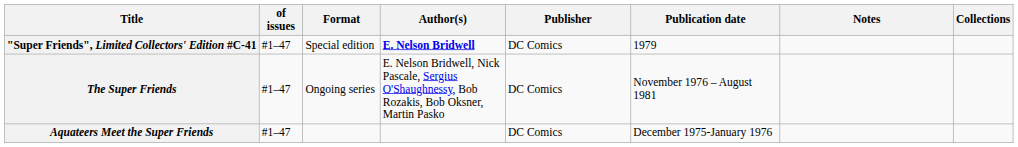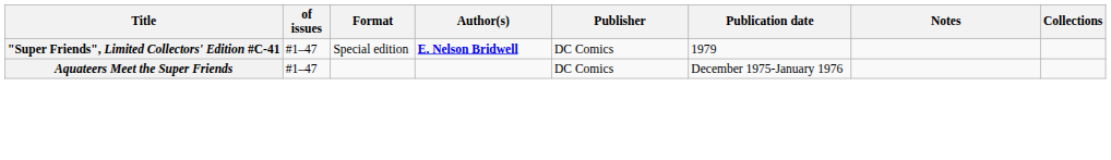- row: The Super Friends | #1–47 | Ongoing series | E. Nelson Bridwell, Nick Pascale, Sergius O'Shaughnessy, Bob Rozakis, Bob Oksner, Martin Pasko | DC Comics | November 1976 – August 1981
